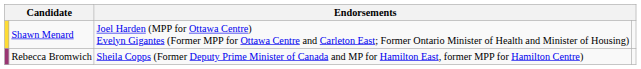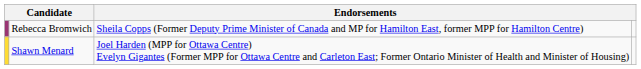rows swapped: Rebecca Bromwich <-> Shawn Menard
